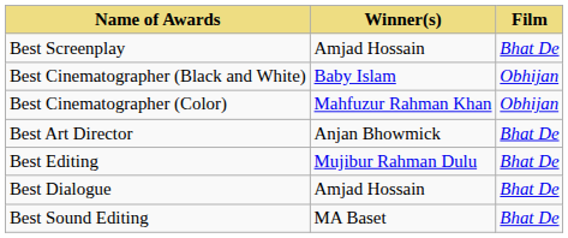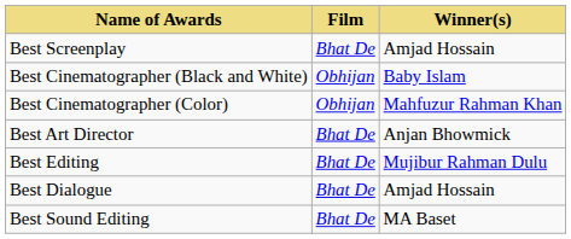columns swapped: Winner(s) <-> Film
